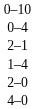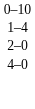- row: 0–4
- row: 2–1
